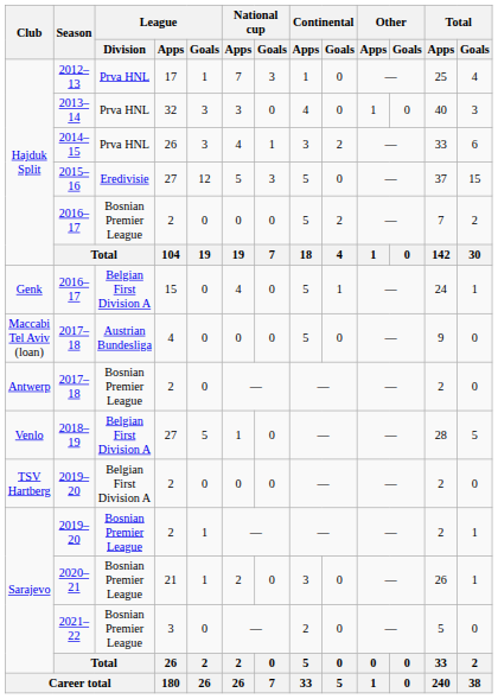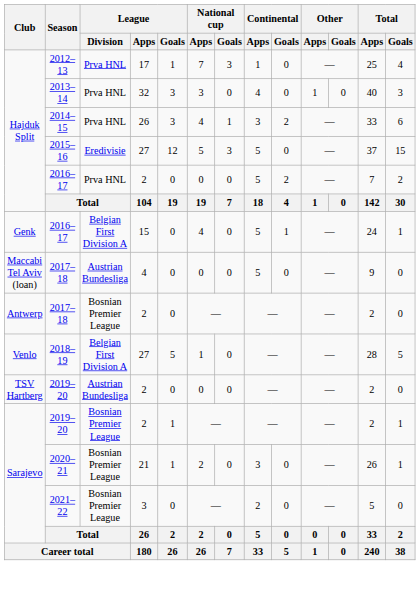Hajduk Split / 2016–17 | League / Division: Bosnian Premier League -> Prva HNL
TSV Hartberg / 2019–20 | League / Division: Belgian First Division A -> Austrian Bundesliga
